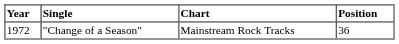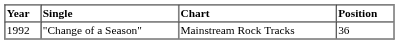"Change of a Season" | Year: 1972 -> 1992
